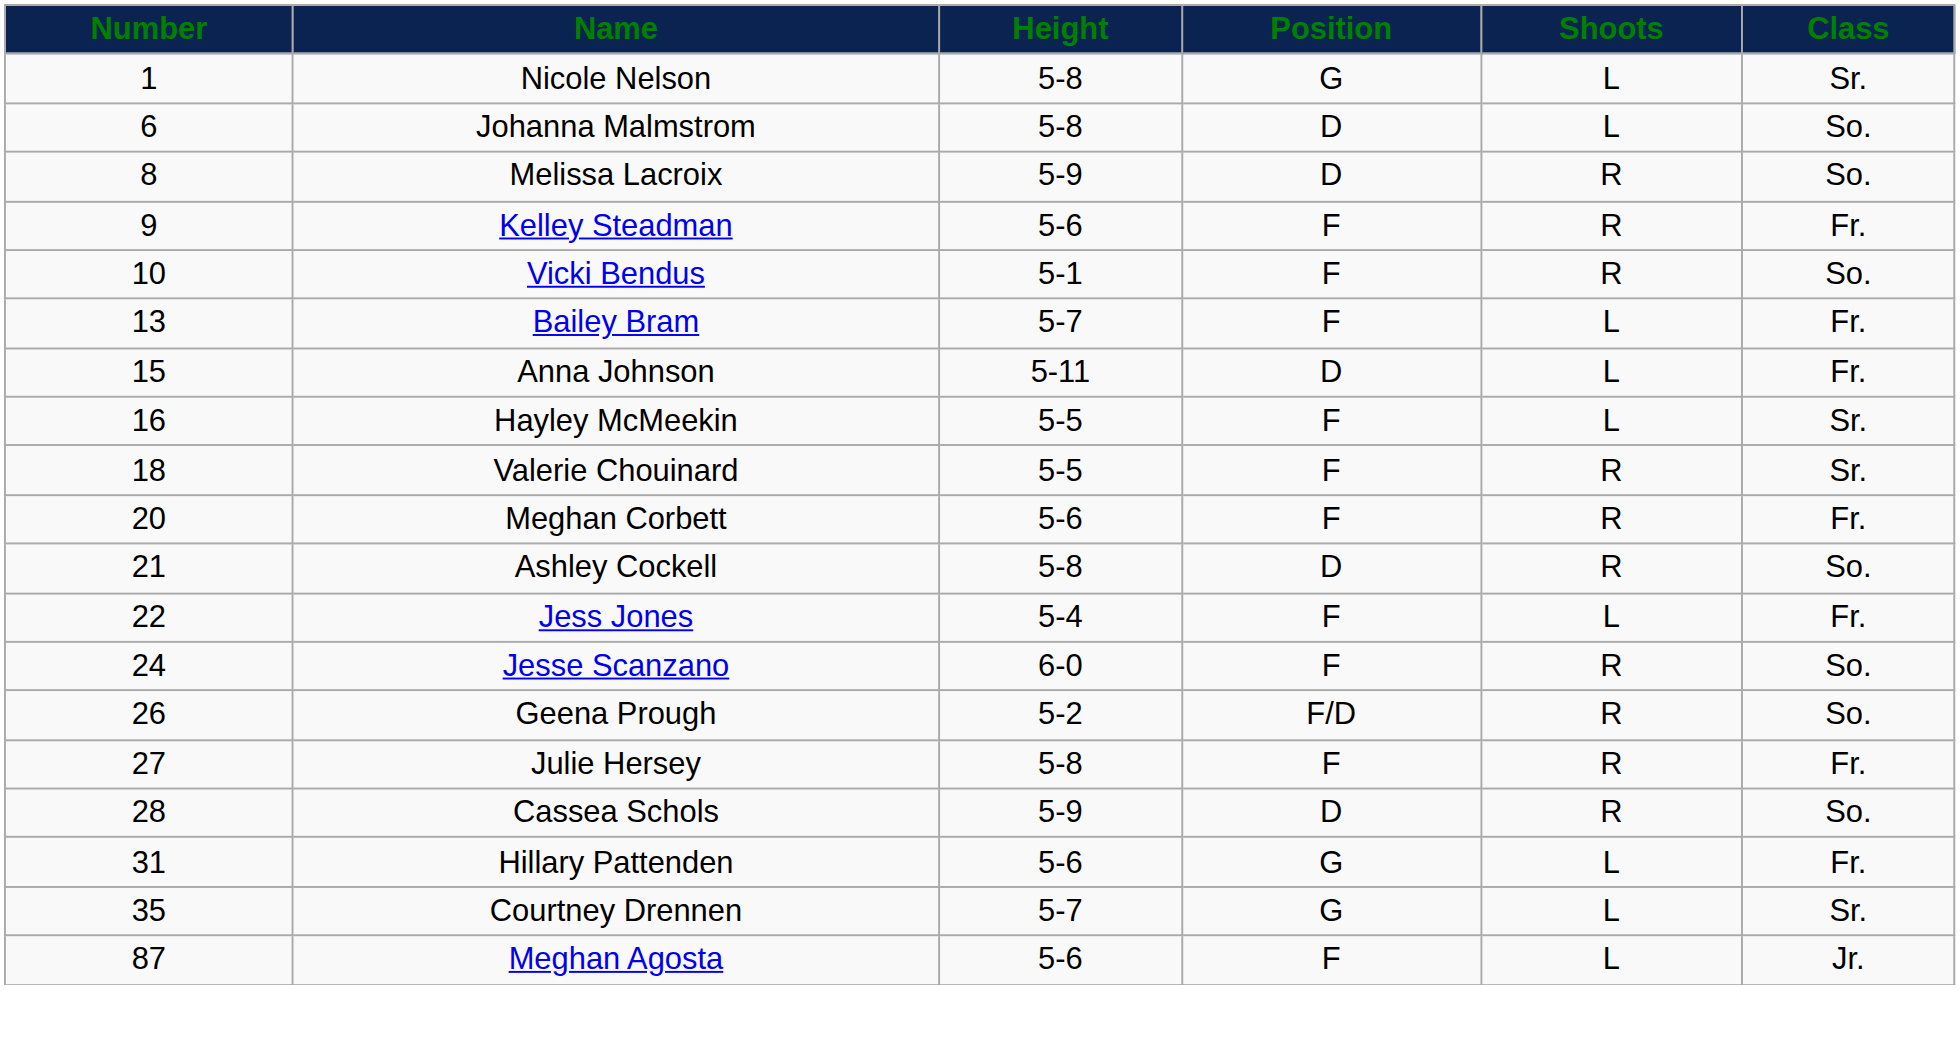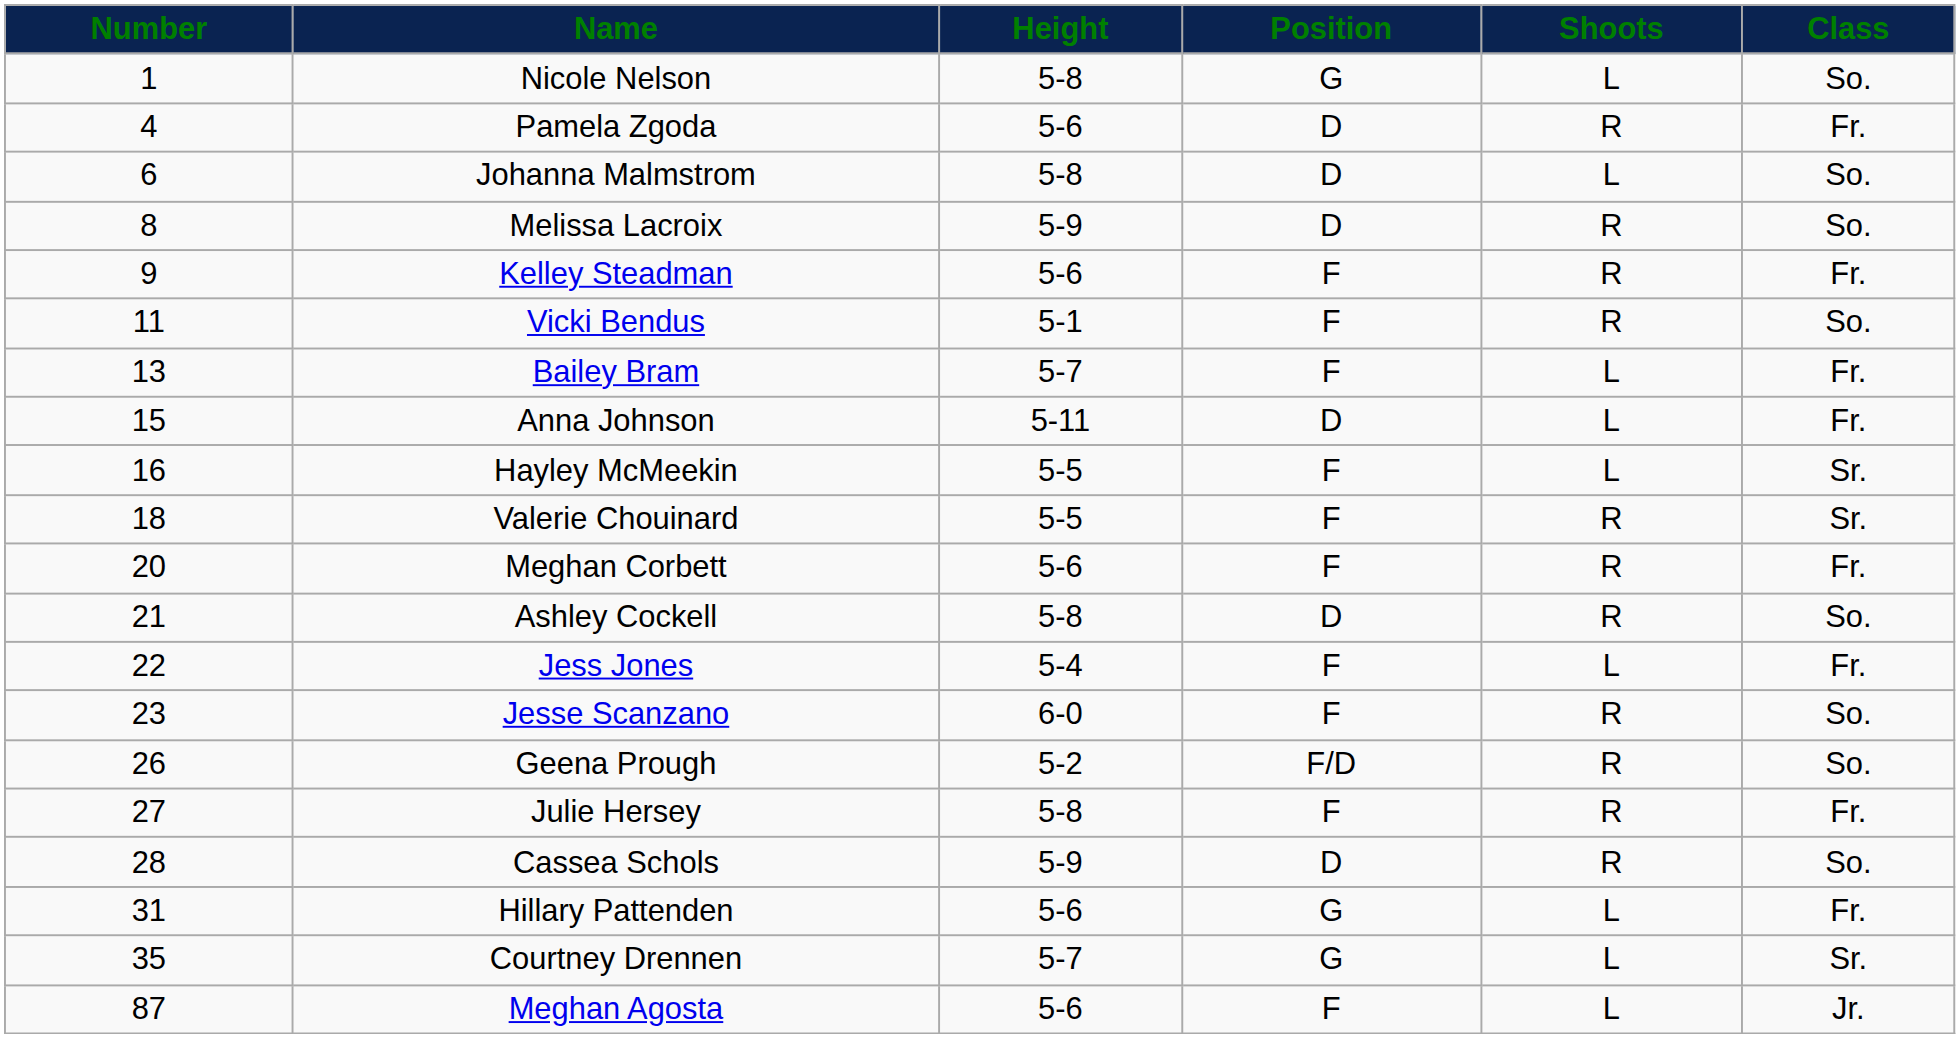Nicole Nelson | Class: Sr. -> So.
+ row: 4 | Pamela Zgoda | 5-6 | D | R | Fr.
Vicki Bendus | Number: 10 -> 11
Jesse Scanzano | Number: 24 -> 23
